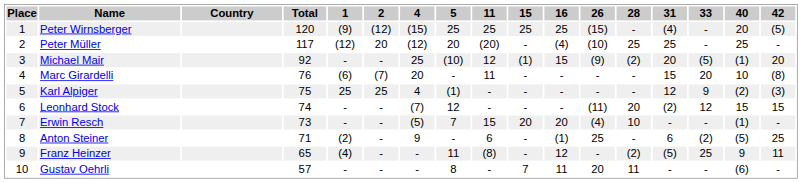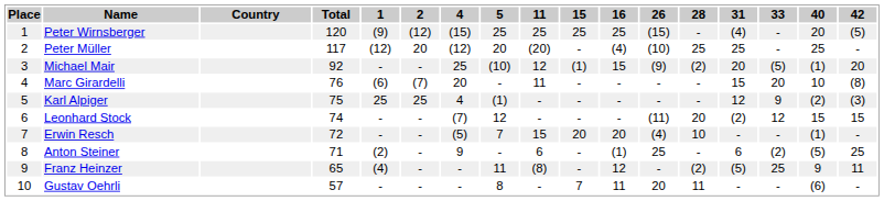Erwin Resch | Total: 73 -> 72
